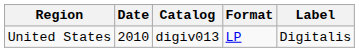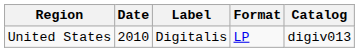columns swapped: Label <-> Catalog
